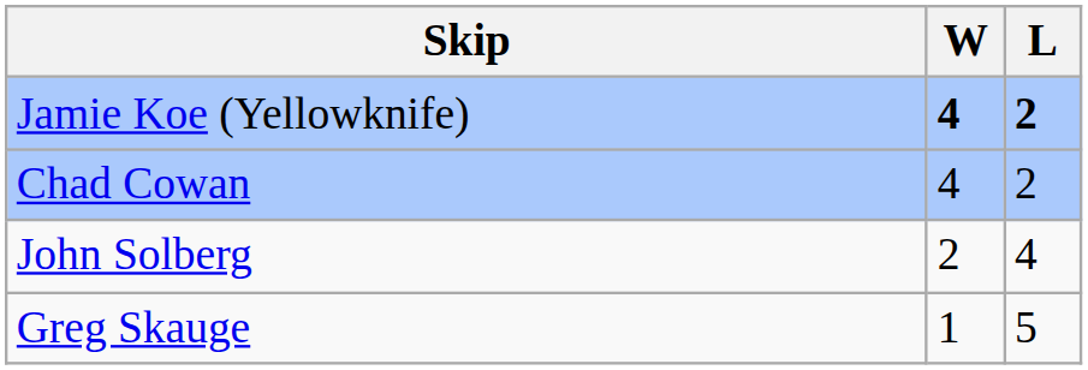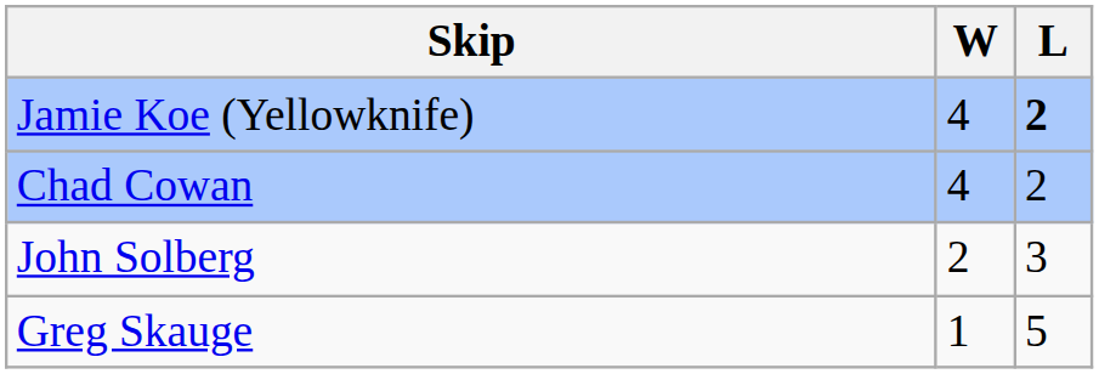Jamie Koe (Yellowknife) | W: bold -> normal
John Solberg | L: 4 -> 3
